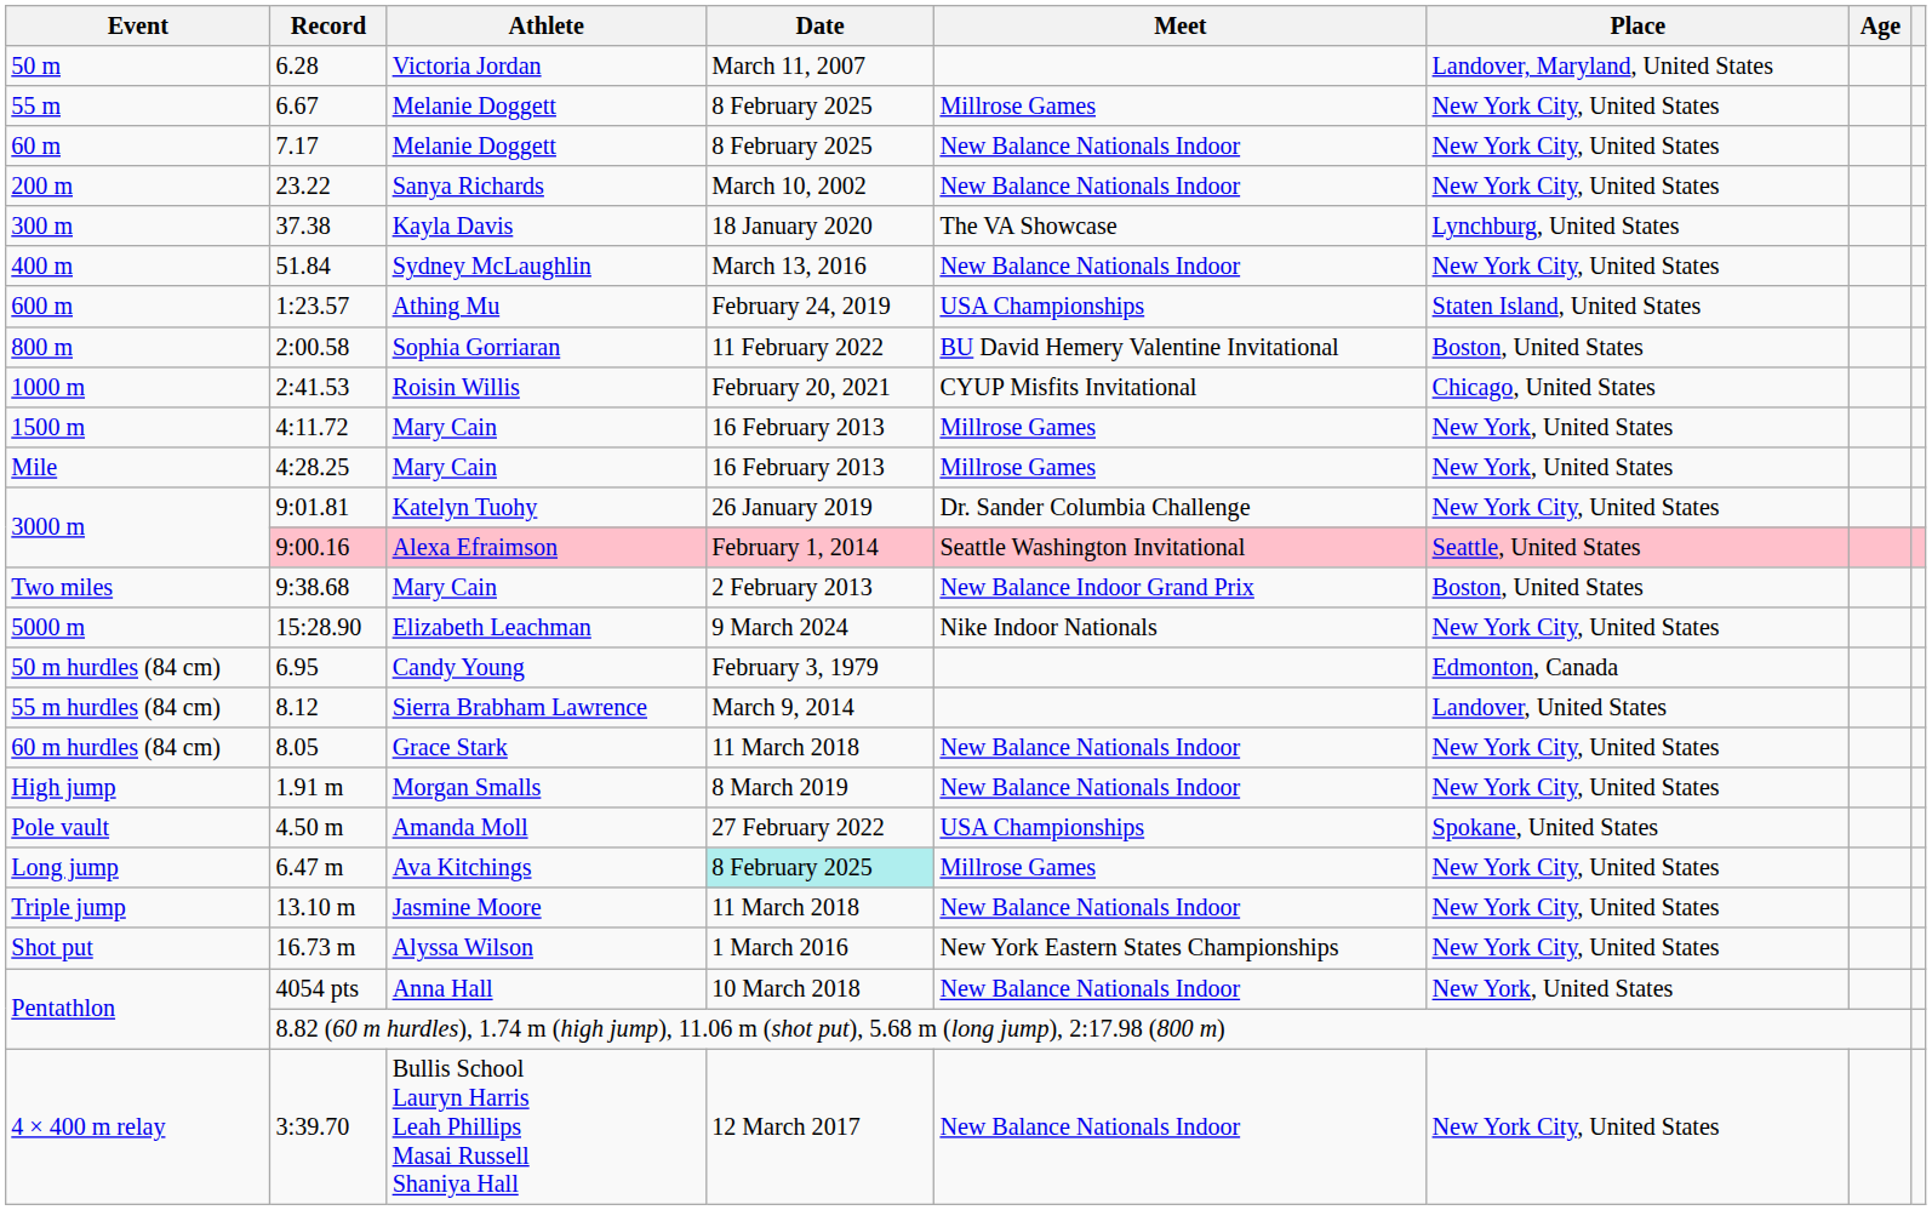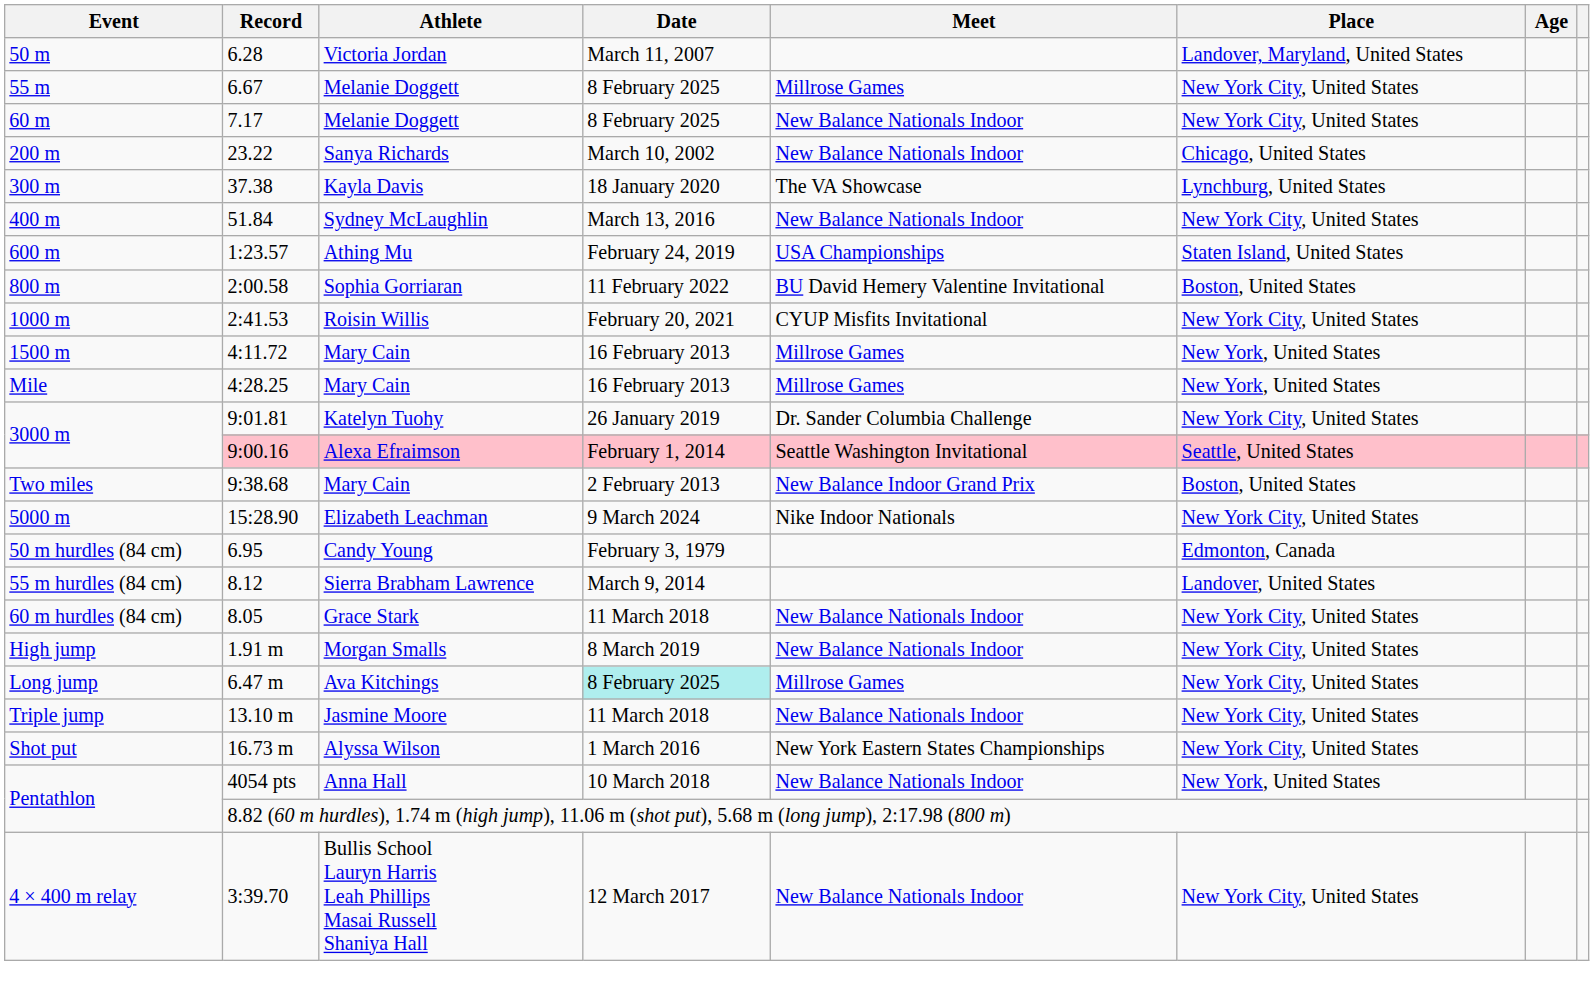200 m | Place: New York City, United States -> Chicago, United States
1000 m | Place: Chicago, United States -> New York City, United States
- row: Pole vault | 4.50 m | Amanda Moll | 27 February 2022 | USA Championships | Spokane, United States
